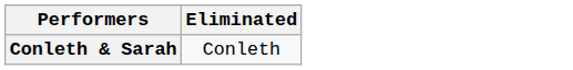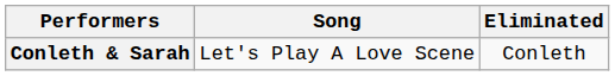+ column: Song | Let's Play A Love Scene
